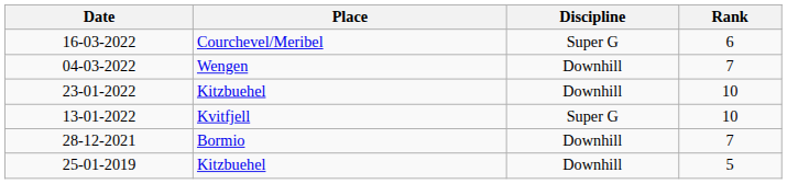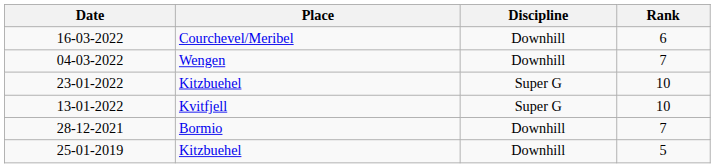16-03-2022 | Discipline: Super G -> Downhill
23-01-2022 | Discipline: Downhill -> Super G
